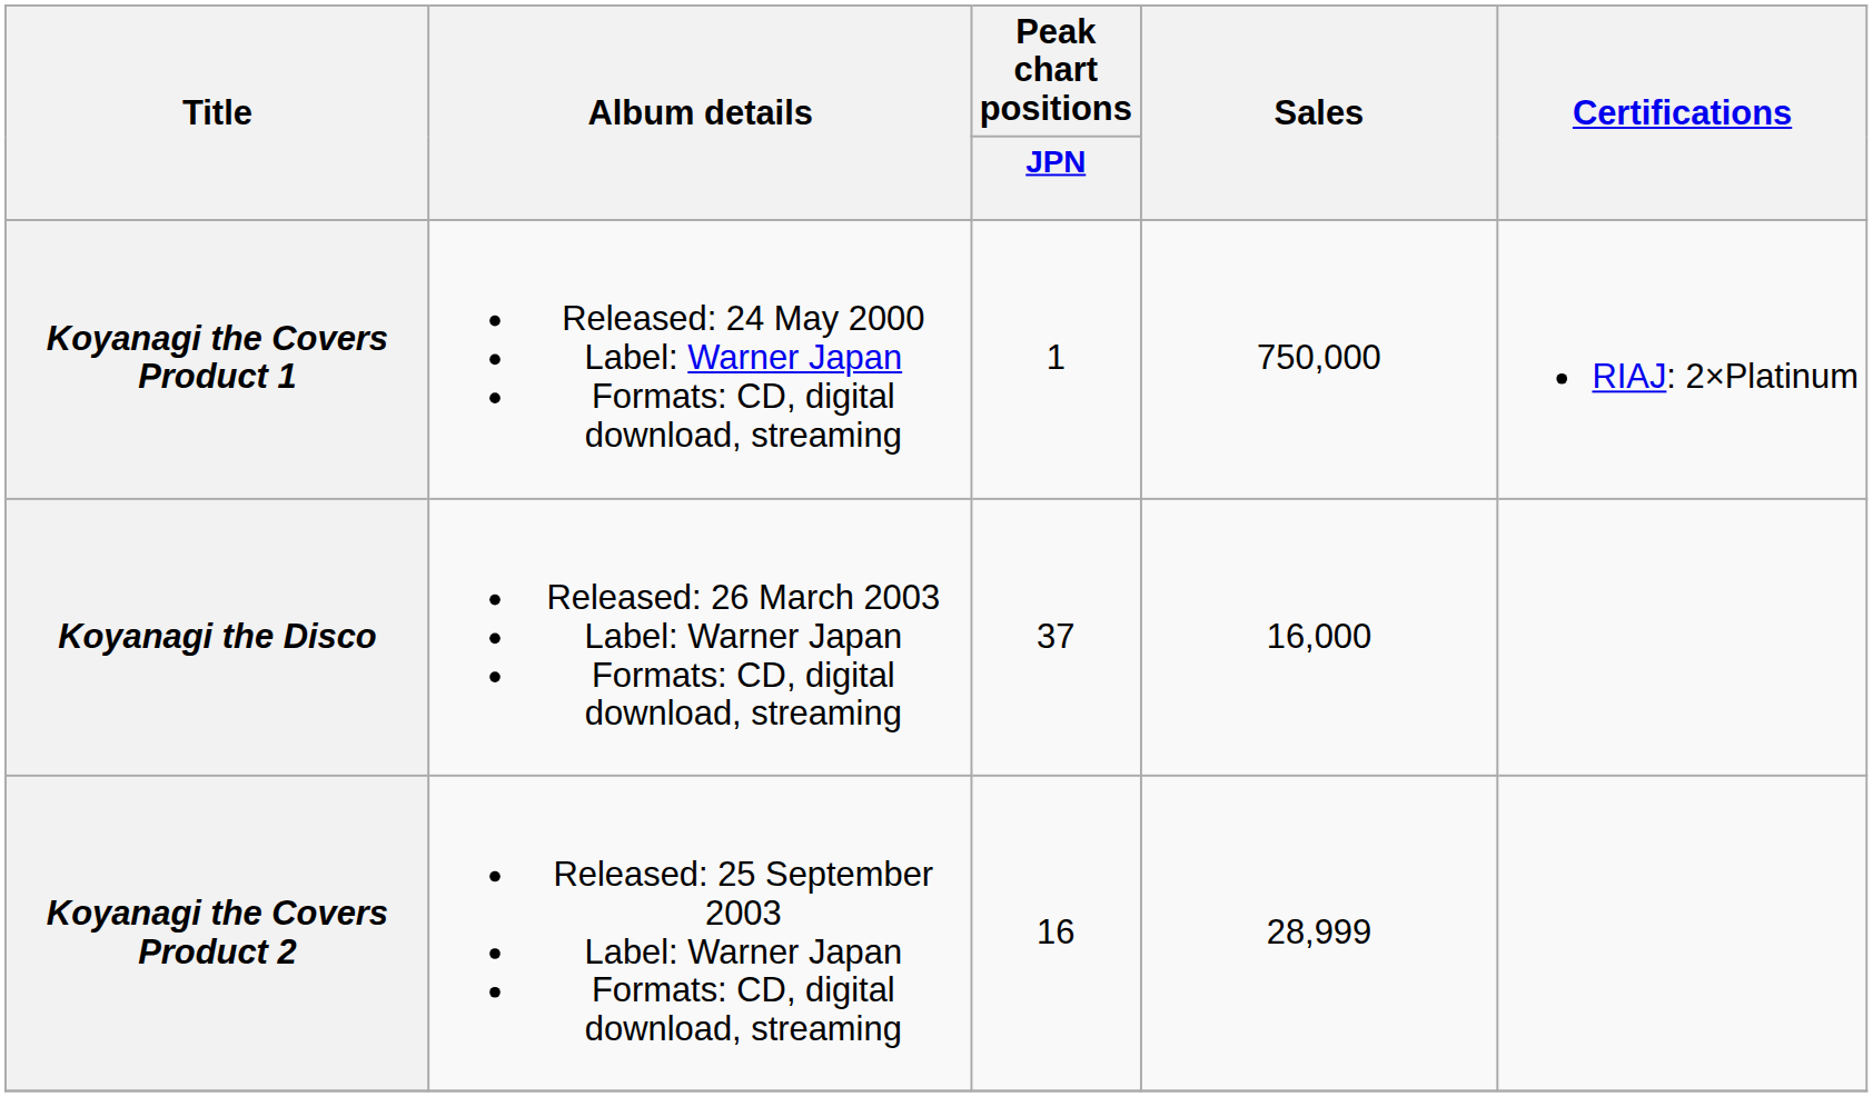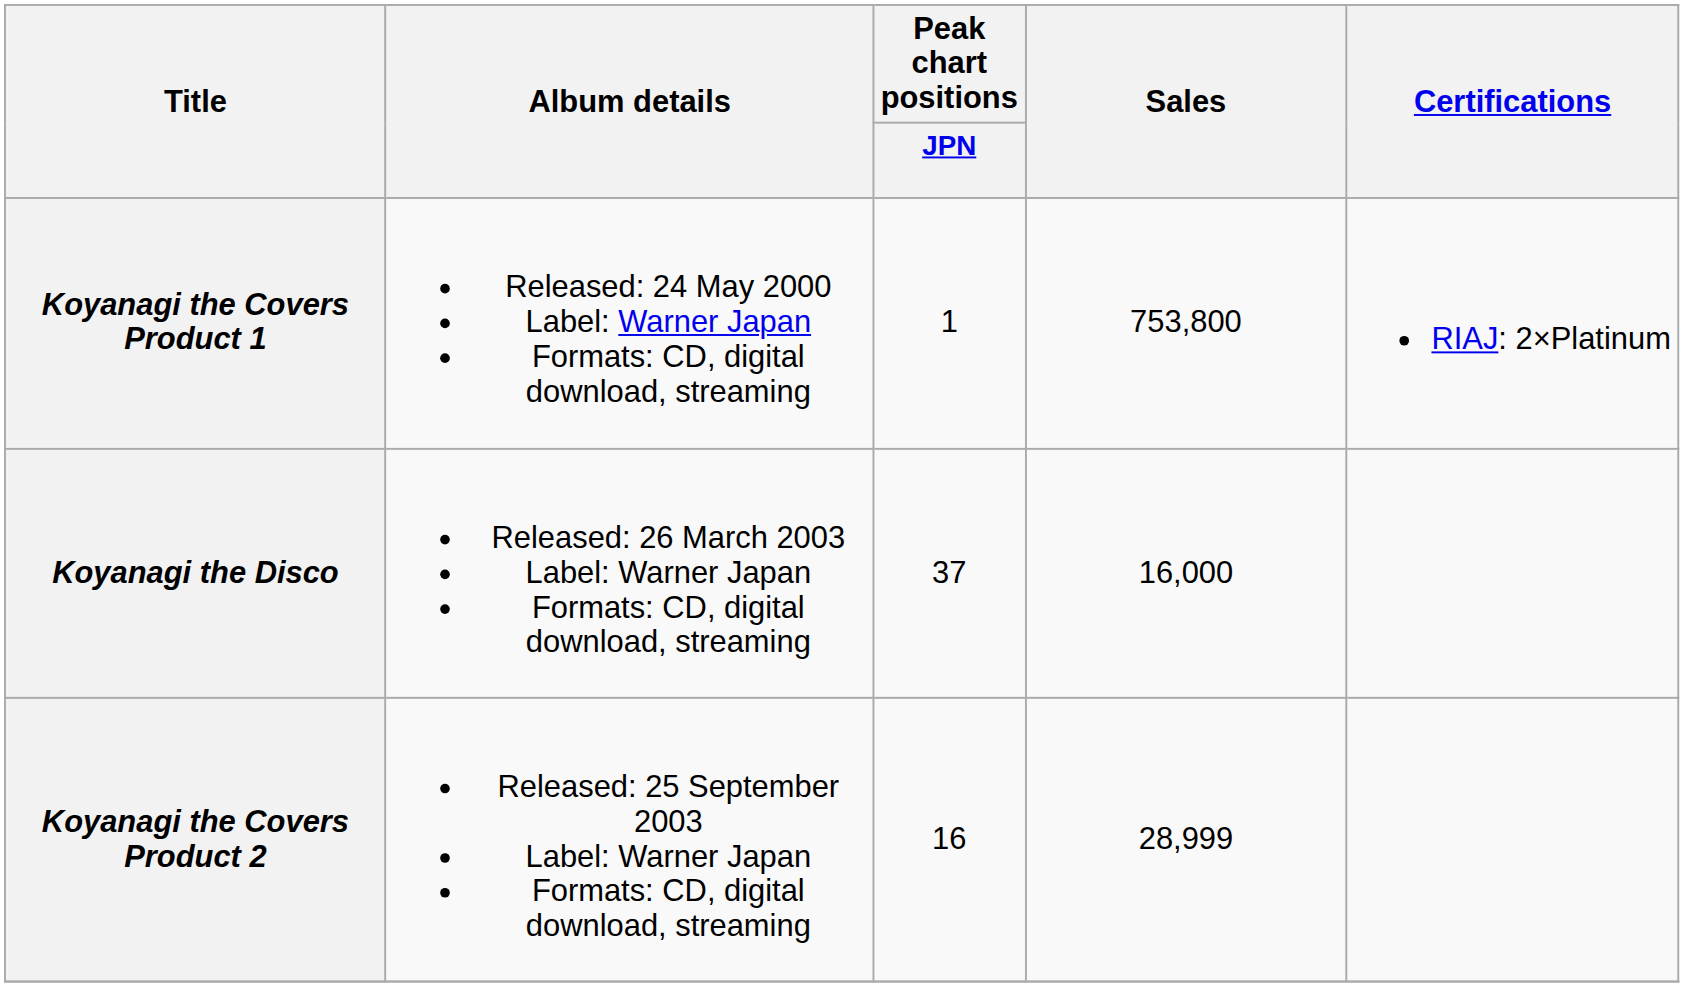Koyanagi the Covers Product 1 | Sales: 750,000 -> 753,800
